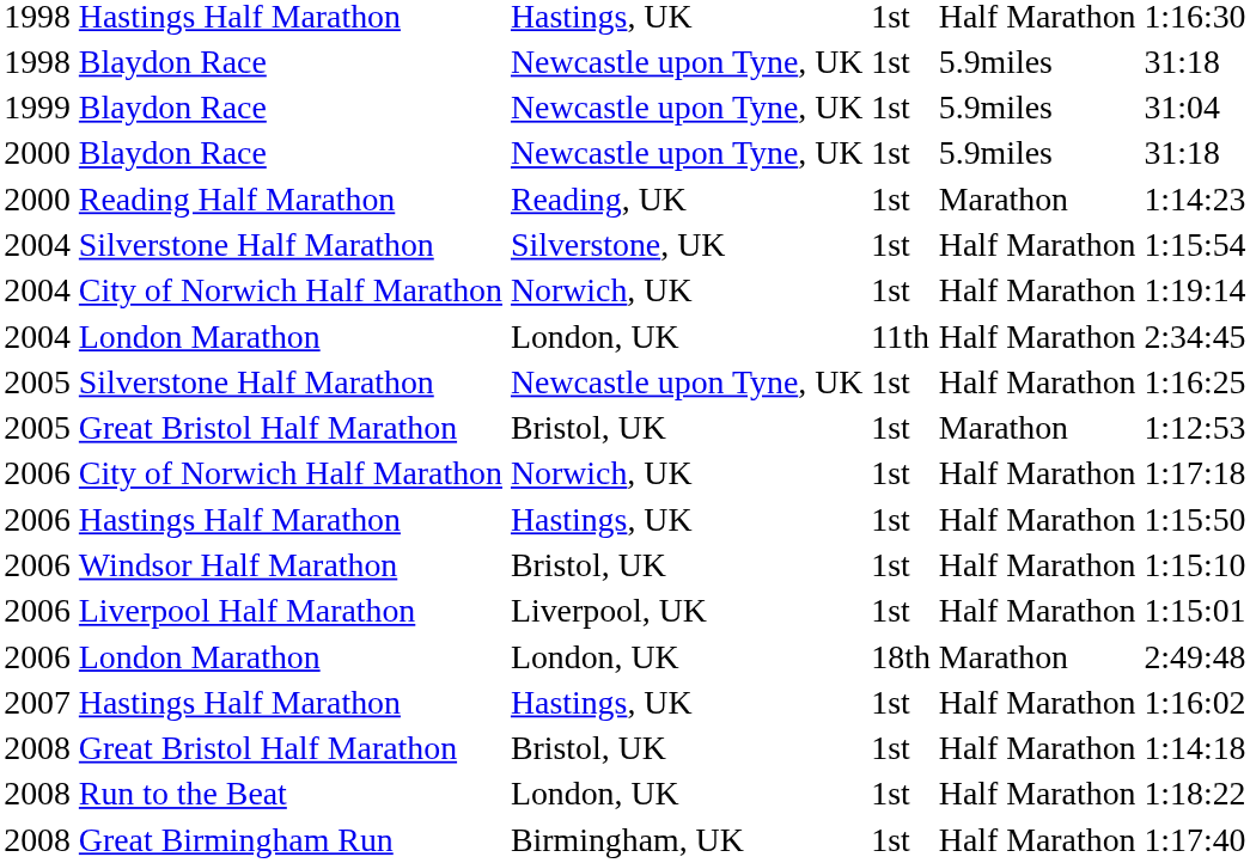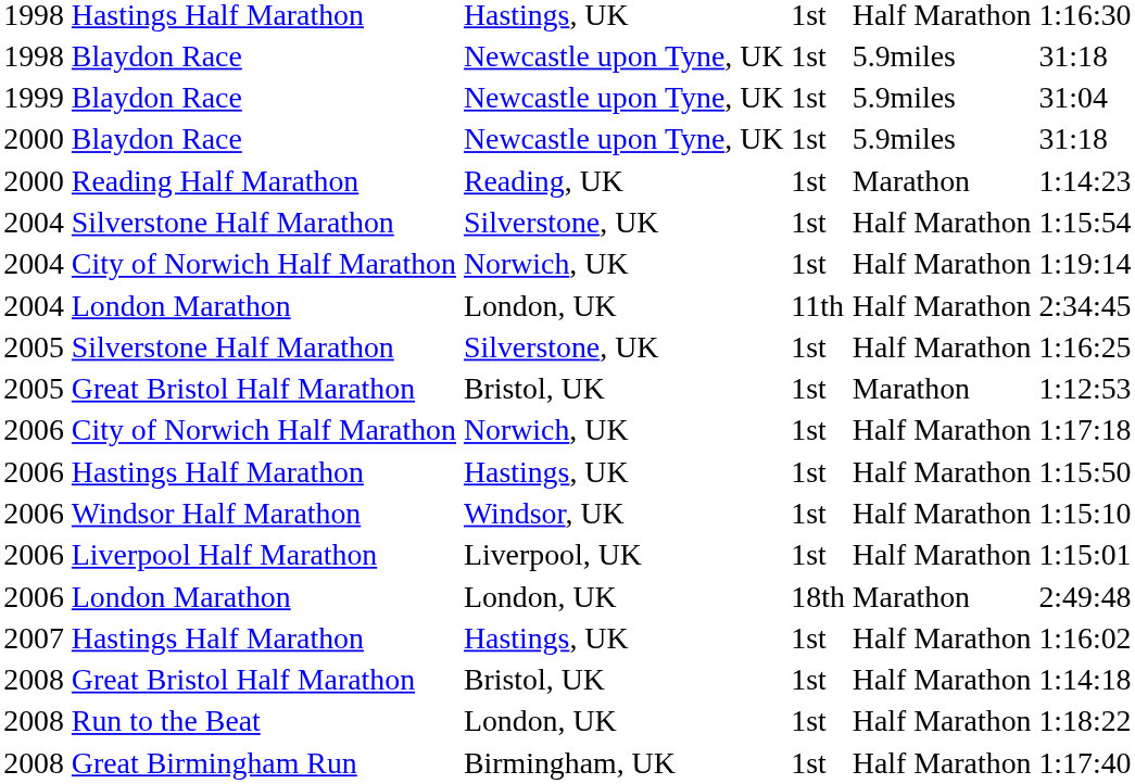2005 / Silverstone Half Marathon | column 3: Newcastle upon Tyne, UK -> Silverstone, UK
Windsor Half Marathon | column 3: Bristol, UK -> Windsor, UK
